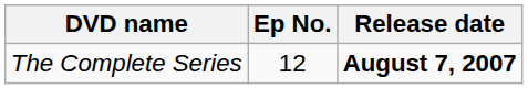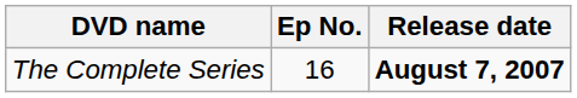The Complete Series | Ep No.: 12 -> 16
